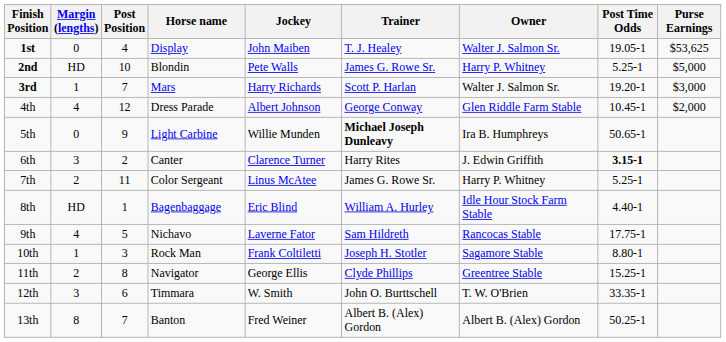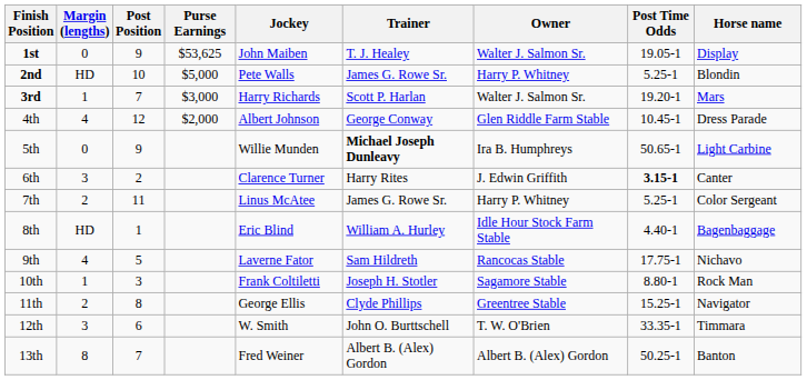columns swapped: Horse name <-> Purse Earnings
1st | Post Position: 4 -> 9
